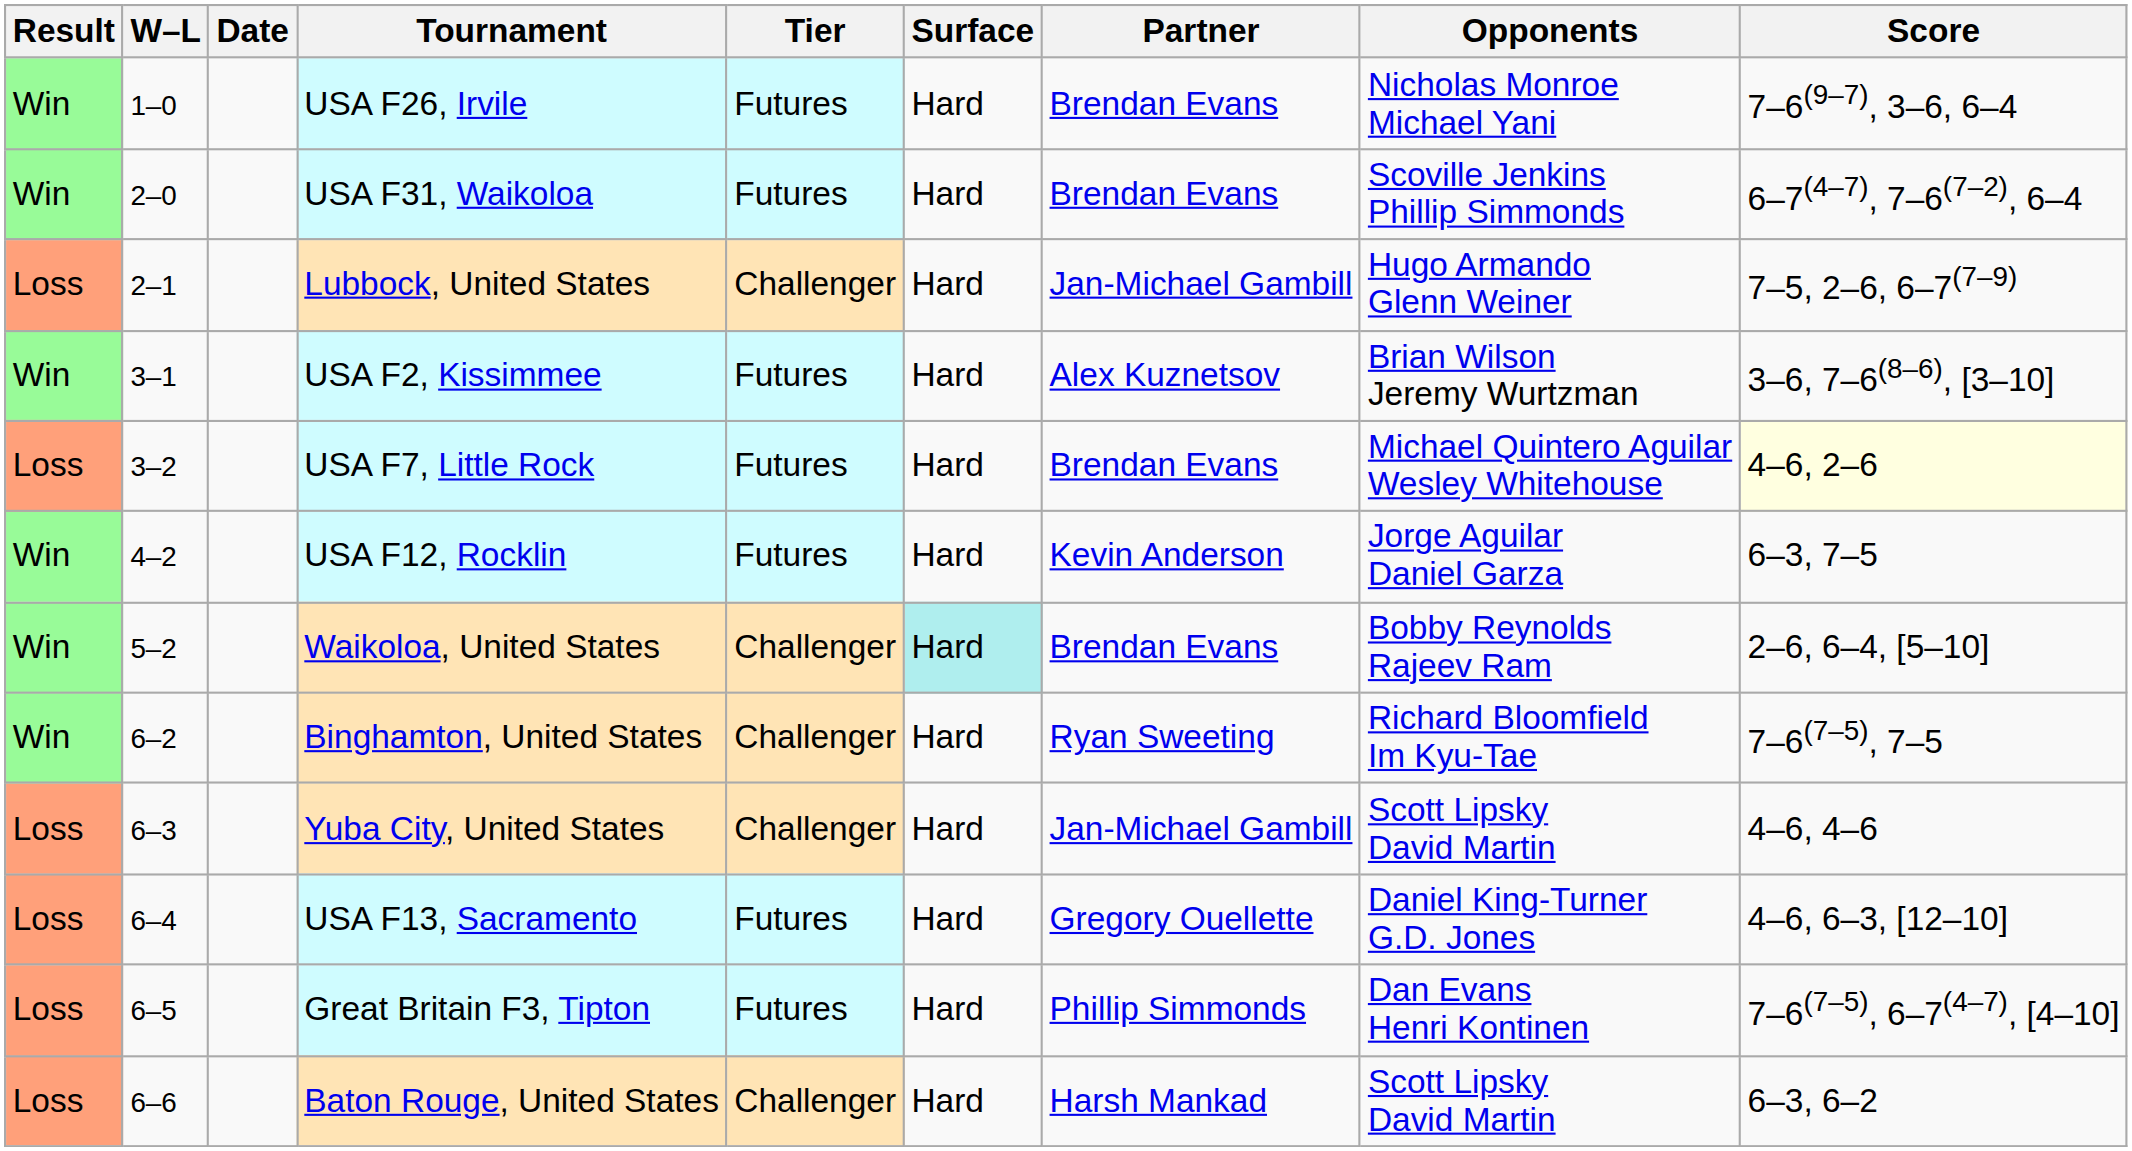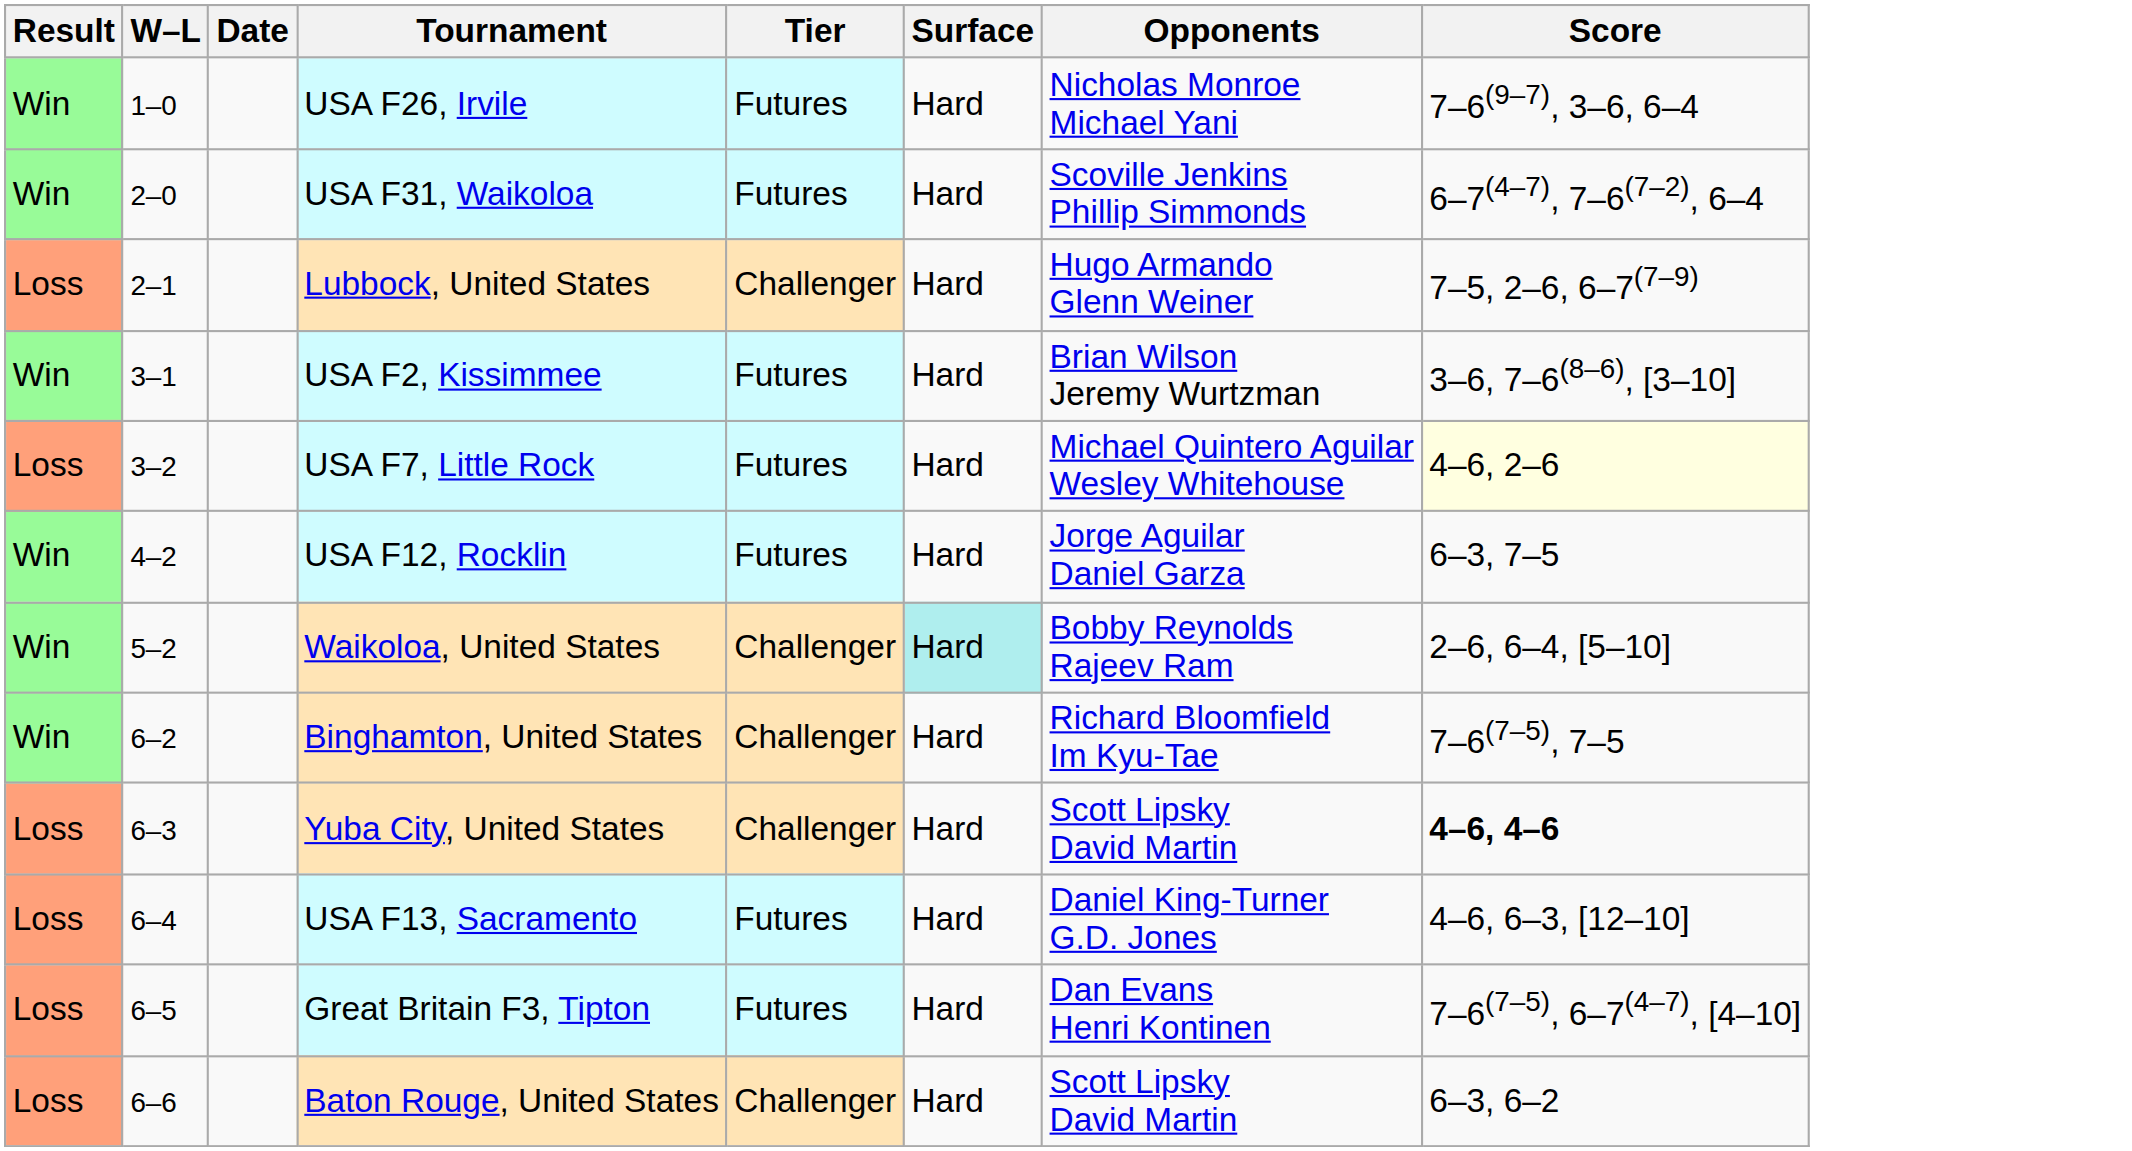- column: Partner | Brendan Evans | Brendan Evans | Jan-Michael Gambill | Alex Kuznetsov | Brendan Evans | Kevin Anderson | Brendan Evans | Ryan Sweeting | Jan-Michael Gambill | Gregory Ouellette | Phillip Simmonds | Harsh Mankad
Yuba City, United States | Score: normal -> bold
